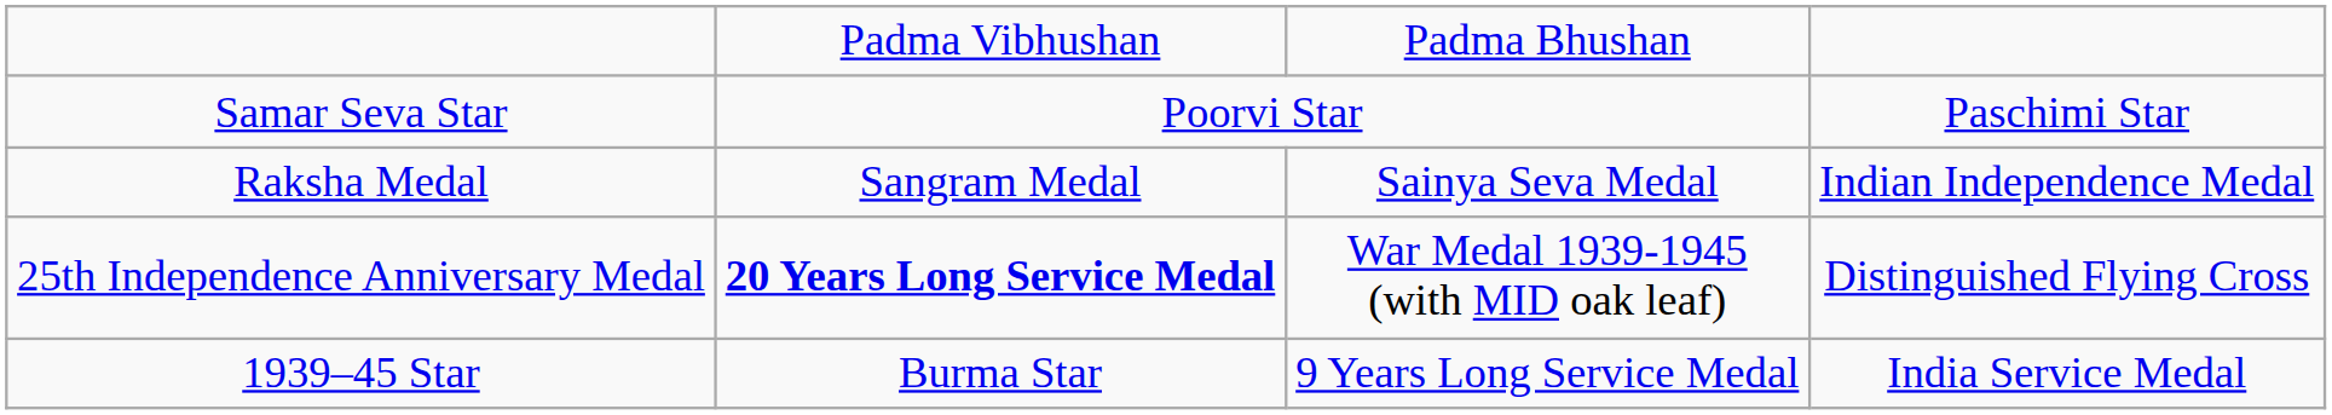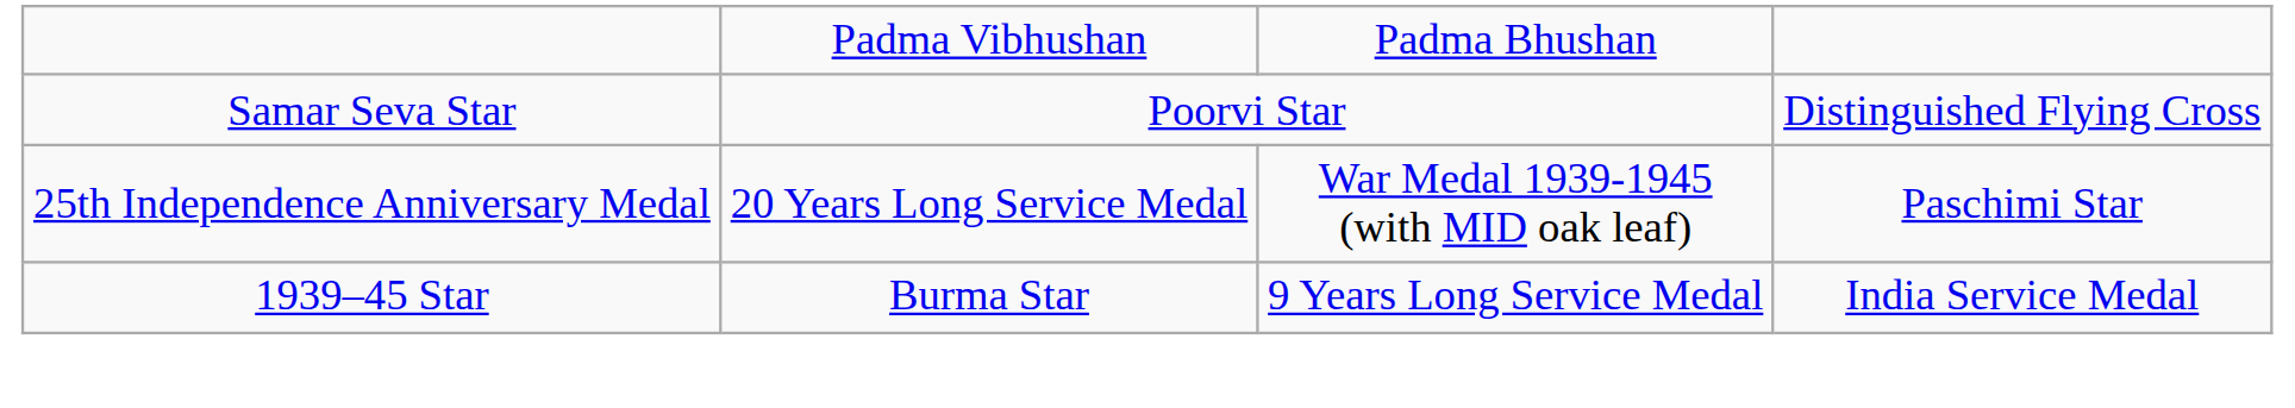Samar Seva Star | column 4: Paschimi Star -> Distinguished Flying Cross
- row: Raksha Medal | Sangram Medal | Sainya Seva Medal | Indian Independence Medal
25th Independence Anniversary Medal | column 2: bold -> normal
25th Independence Anniversary Medal | column 4: Distinguished Flying Cross -> Paschimi Star
